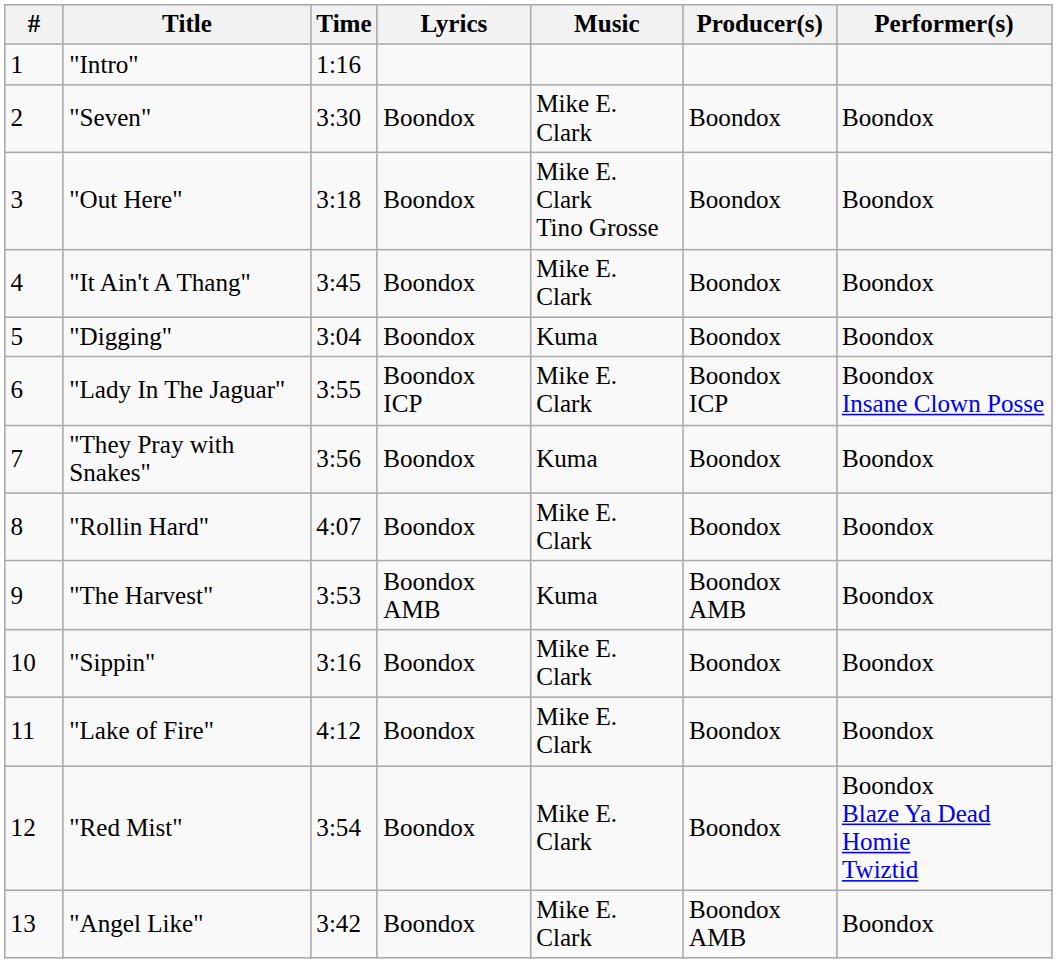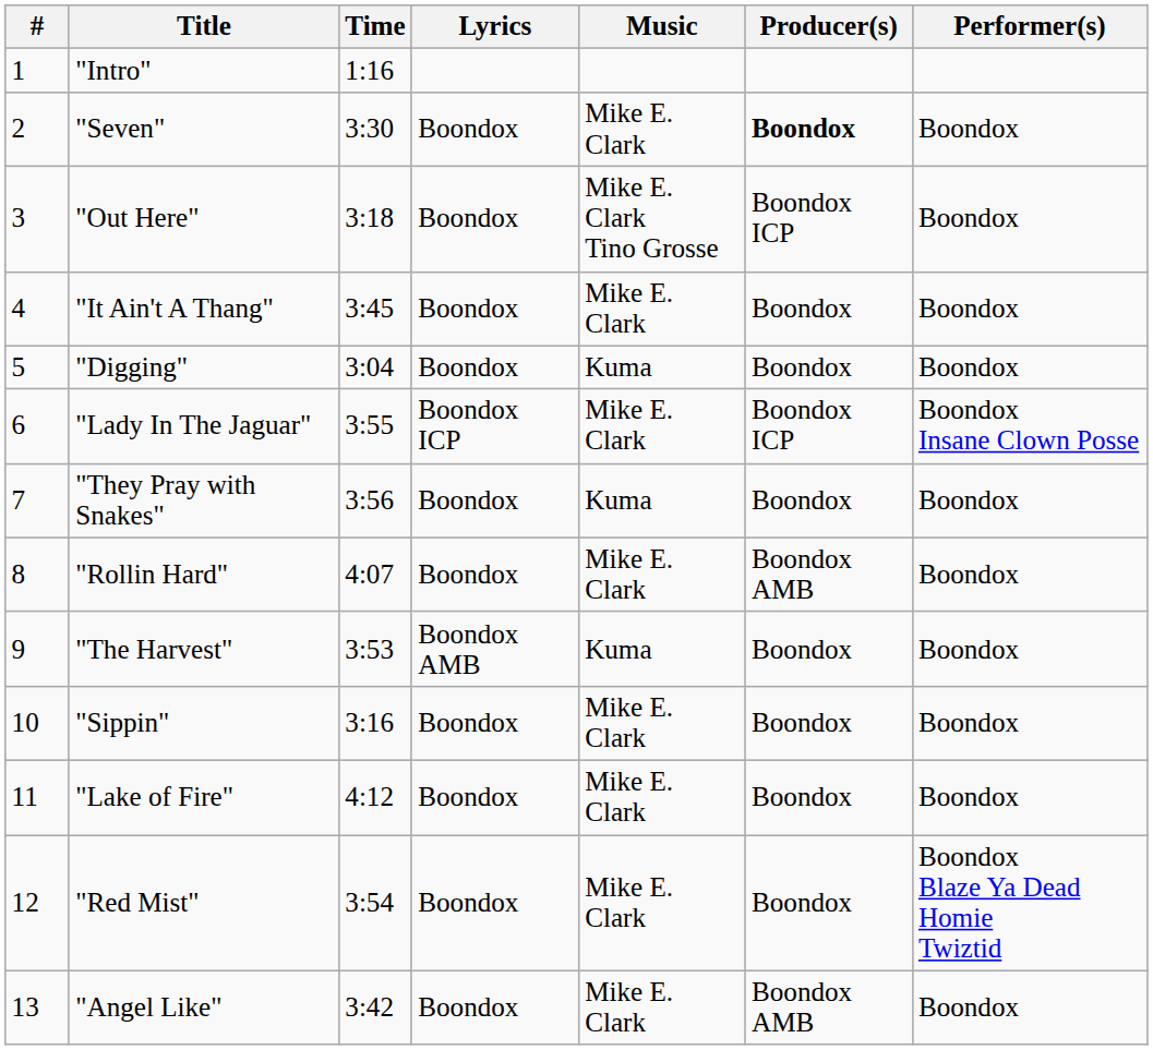"Seven" | Producer(s): normal -> bold
"Out Here" | Producer(s): Boondox -> Boondox ICP
"Rollin Hard" | Producer(s): Boondox -> Boondox AMB
"The Harvest" | Producer(s): Boondox AMB -> Boondox
